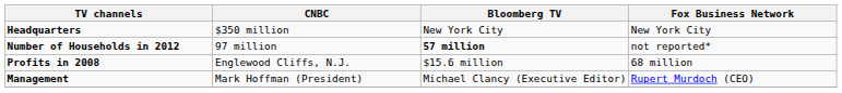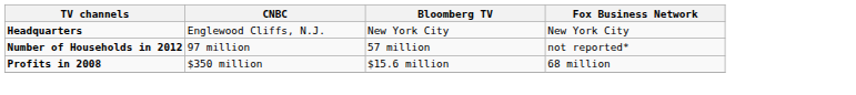Headquarters | CNBC: $350 million -> Englewood Cliffs, N.J.
Number of Households in 2012 | Bloomberg TV: bold -> normal
Profits in 2008 | CNBC: Englewood Cliffs, N.J. -> $350 million
- row: Management | Mark Hoffman (President) | Michael Clancy (Executive Editor) | Rupert Murdoch (CEO)
